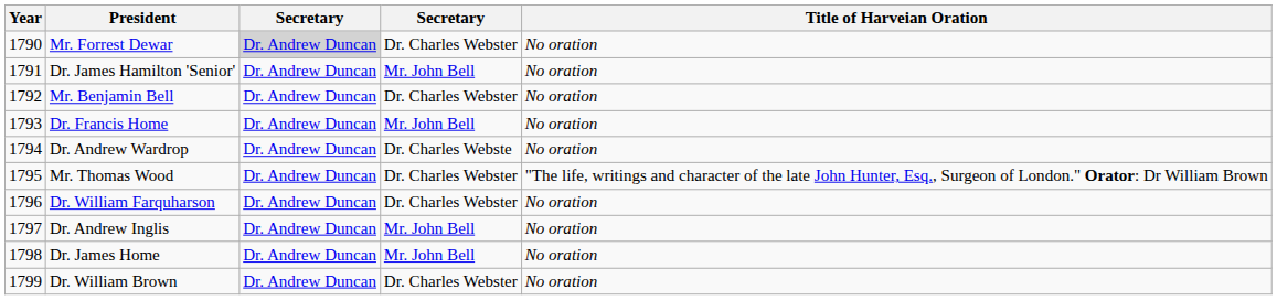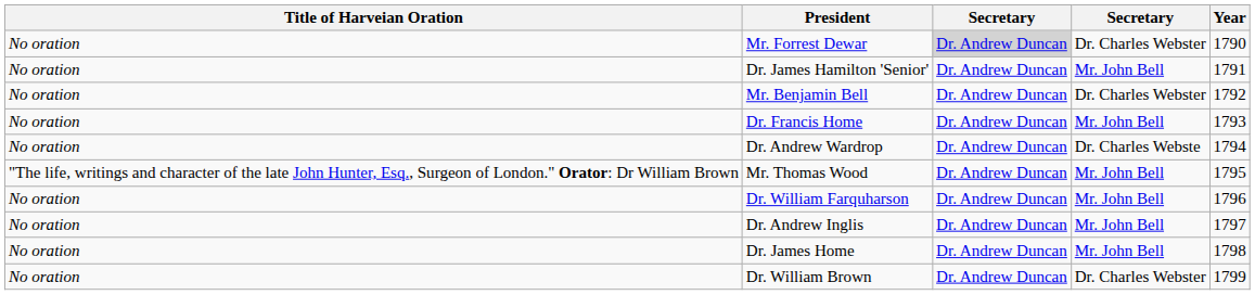columns swapped: Year <-> Title of Harveian Oration
Mr. Thomas Wood | column 4: Dr. Charles Webster -> Mr. John Bell
Dr. William Farquharson | column 4: Dr. Charles Webster -> Mr. John Bell
